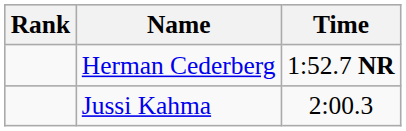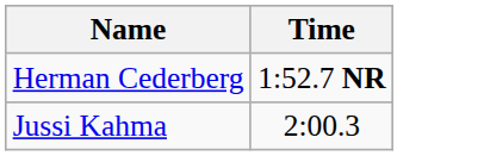- column: Rank
